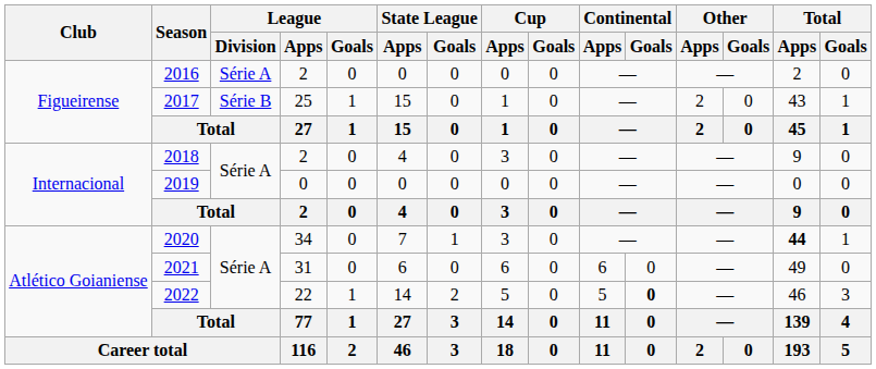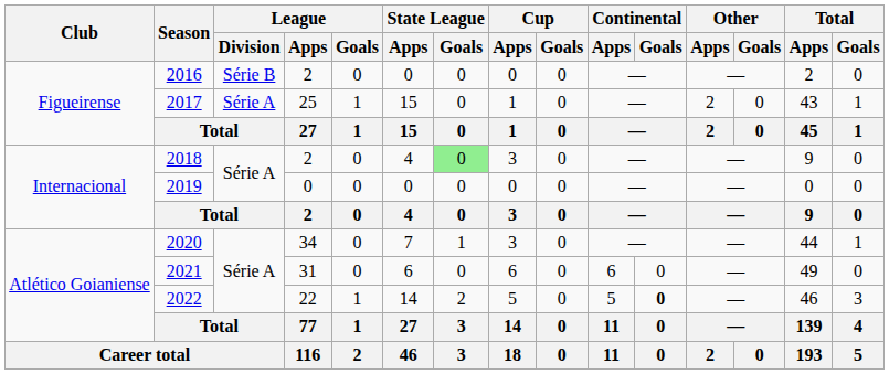2016 | League / Division: Série A -> Série B
2017 | League / Division: Série B -> Série A
2018 | State League / Goals: no background -> lightgreen background
2020 | Total / Apps: bold -> normal
